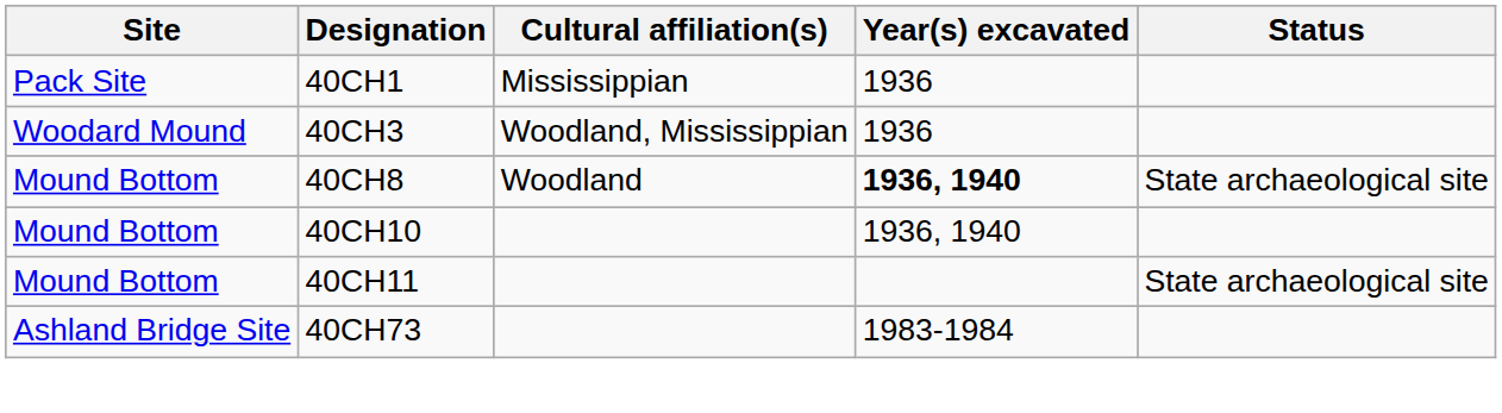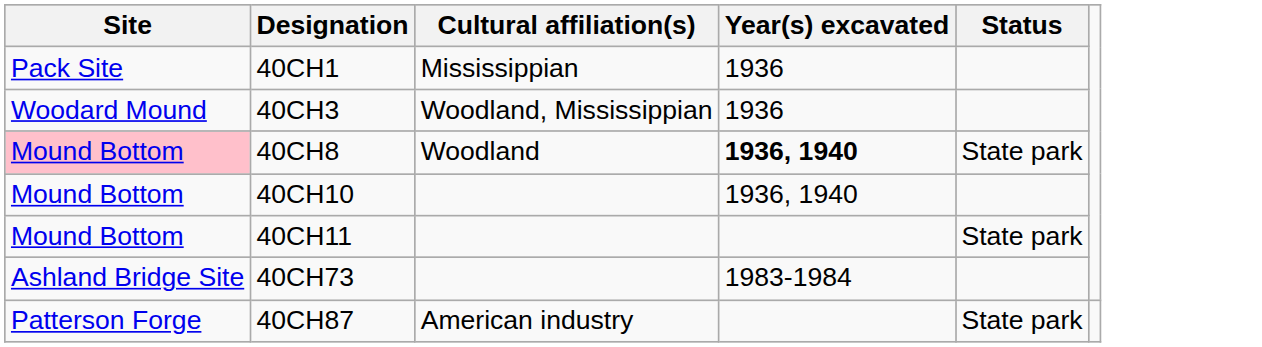40CH8 | Site: no background -> pink background
40CH8 | Status: State archaeological site -> State park
40CH11 | Status: State archaeological site -> State park
+ row: Patterson Forge | 40CH87 | American industry | State park
